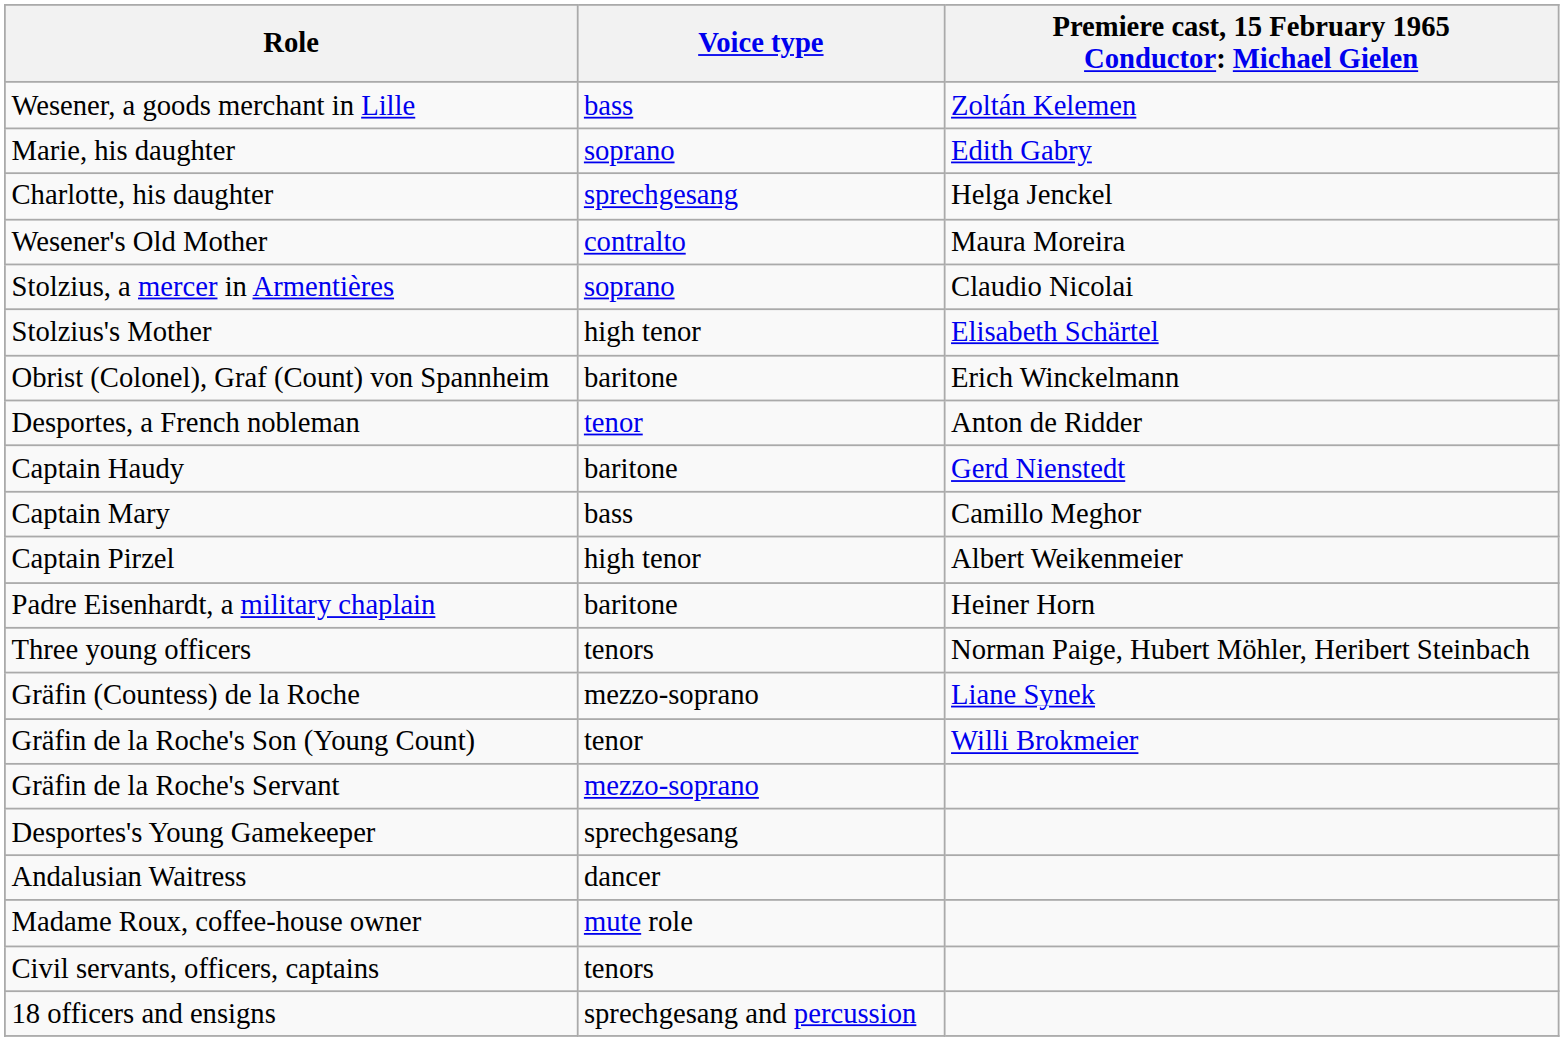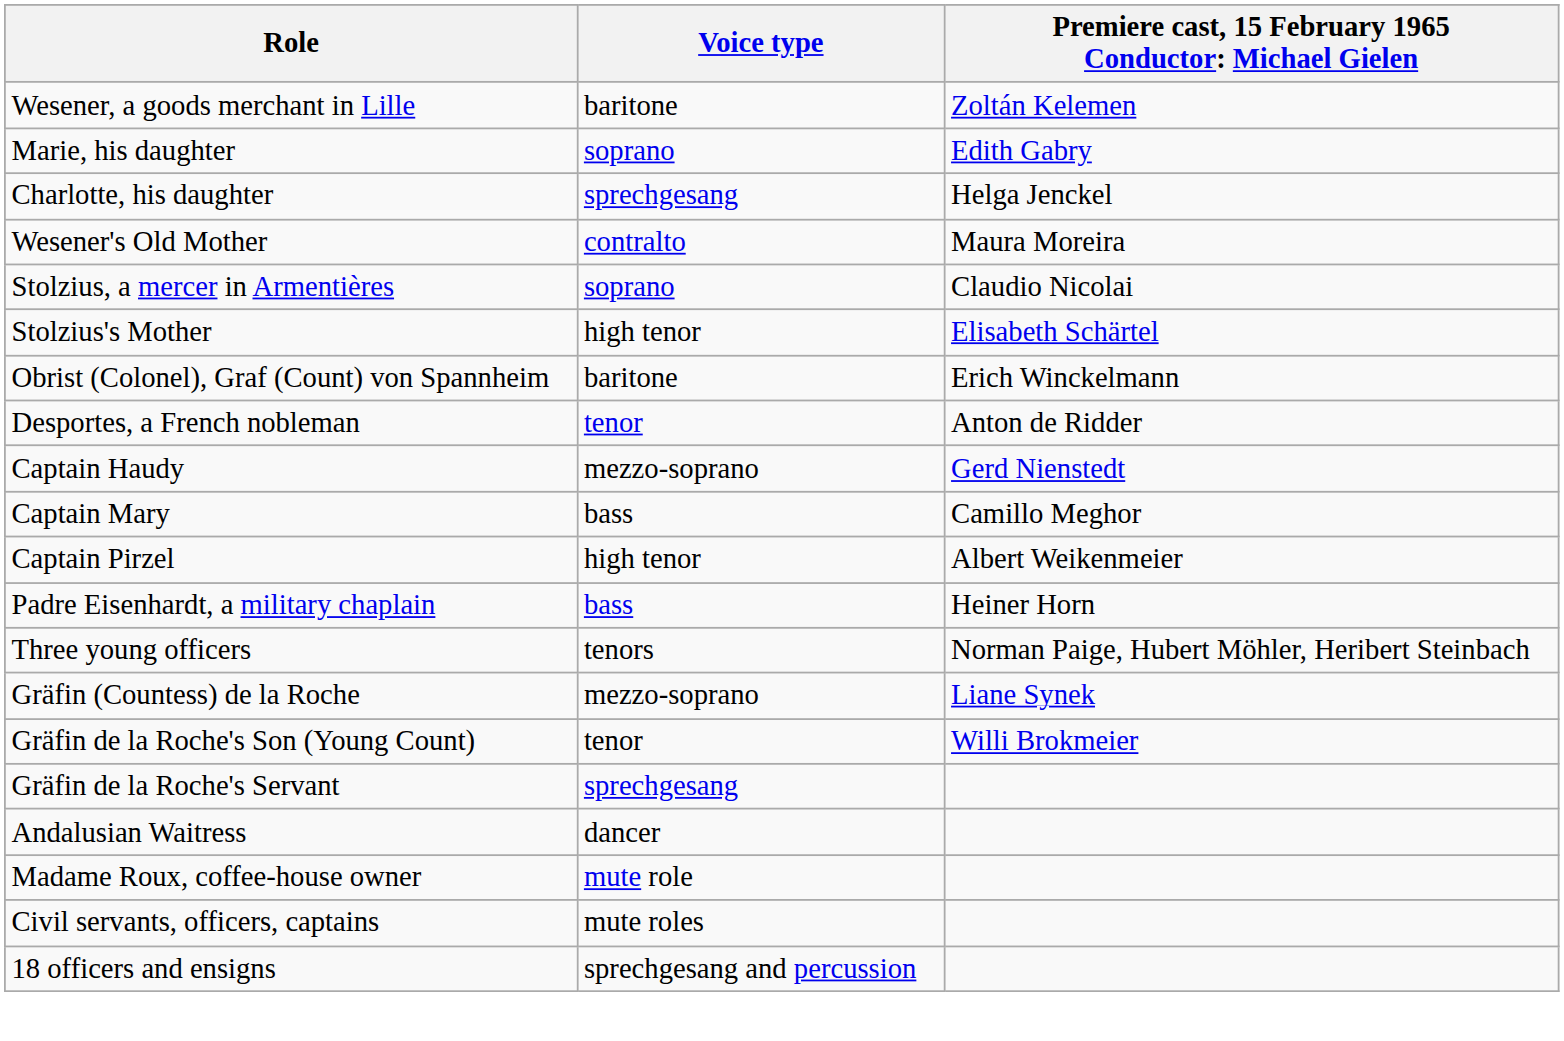Wesener, a goods merchant in Lille | Voice type: bass -> baritone
Captain Haudy | Voice type: baritone -> mezzo-soprano
Padre Eisenhardt, a military chaplain | Voice type: baritone -> bass
Gräfin de la Roche's Servant | Voice type: mezzo-soprano -> sprechgesang
- row: Desportes's Young Gamekeeper | sprechgesang
Civil servants, officers, captains | Voice type: tenors -> mute roles
